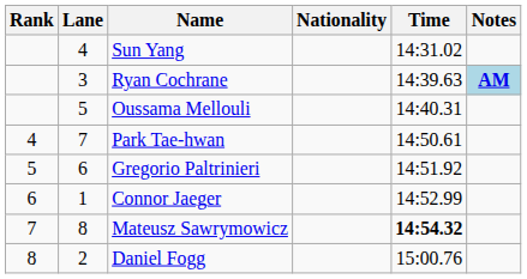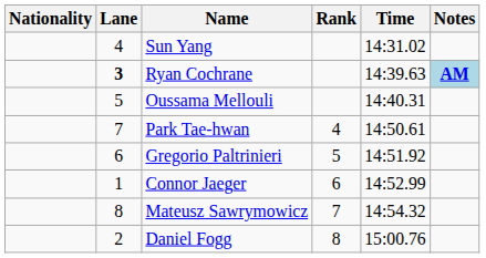columns swapped: Rank <-> Nationality
Ryan Cochrane | Lane: normal -> bold
Mateusz Sawrymowicz | Time: bold -> normal
